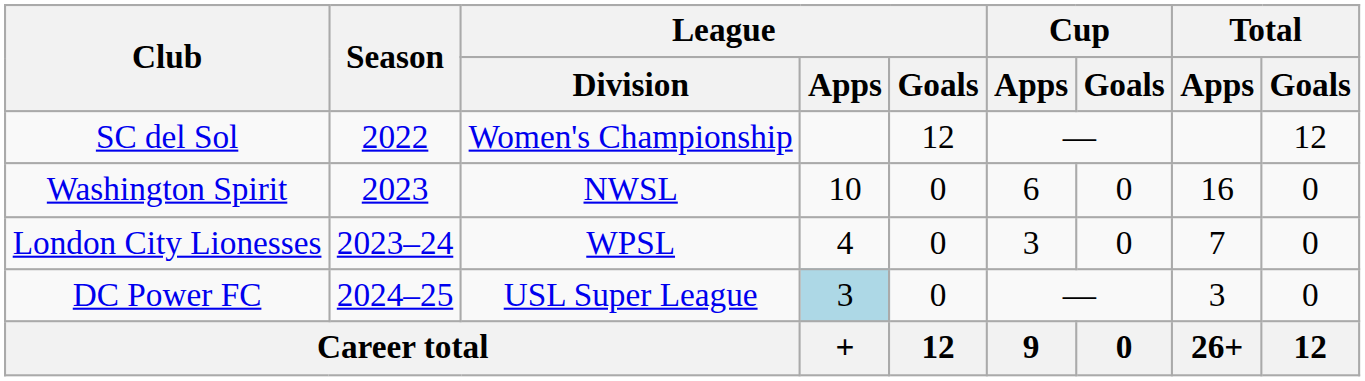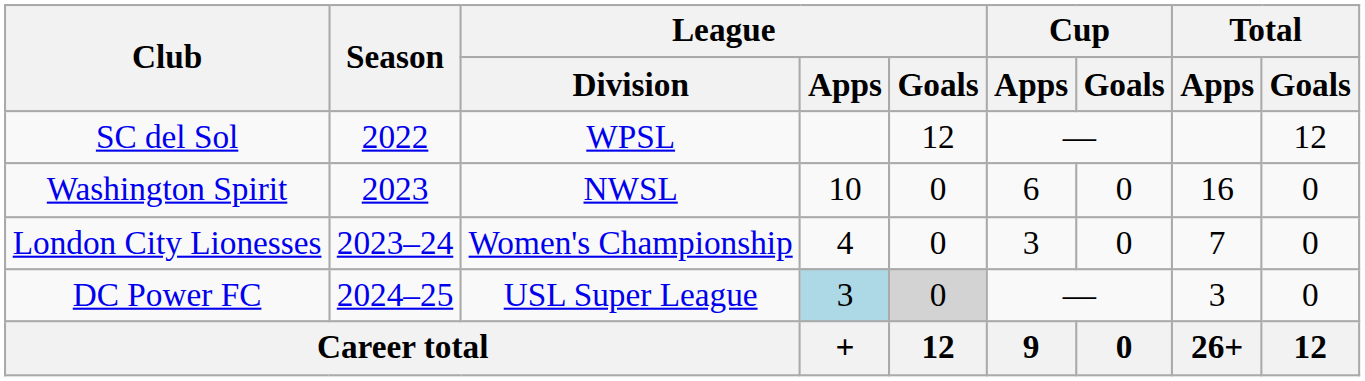SC del Sol | League / Division: Women's Championship -> WPSL
London City Lionesses | League / Division: WPSL -> Women's Championship
DC Power FC | League / Goals: no background -> lightgrey background
